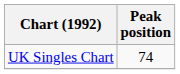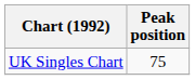UK Singles Chart | Peak position: 74 -> 75
